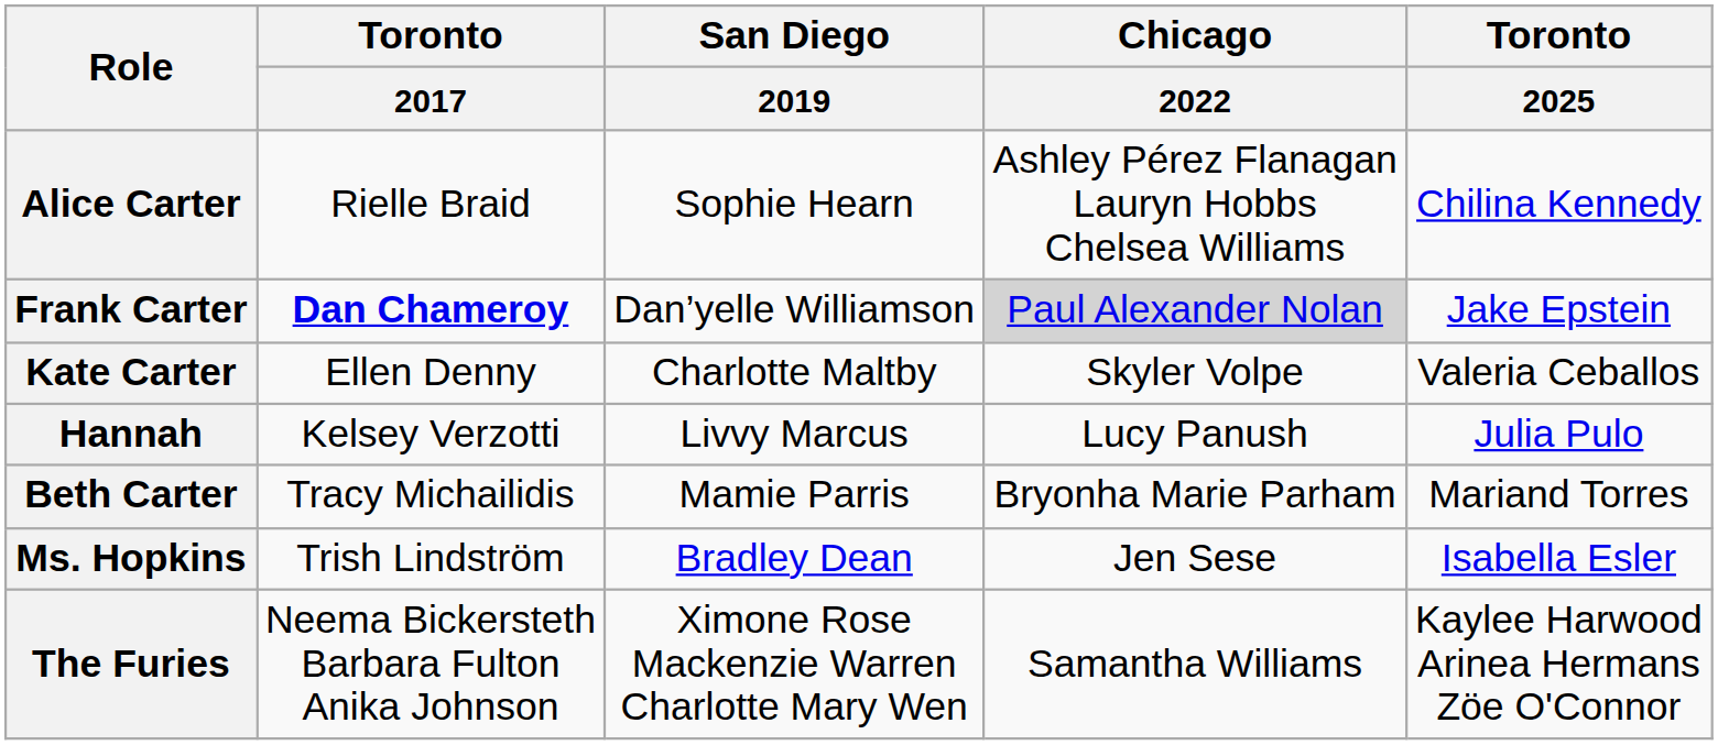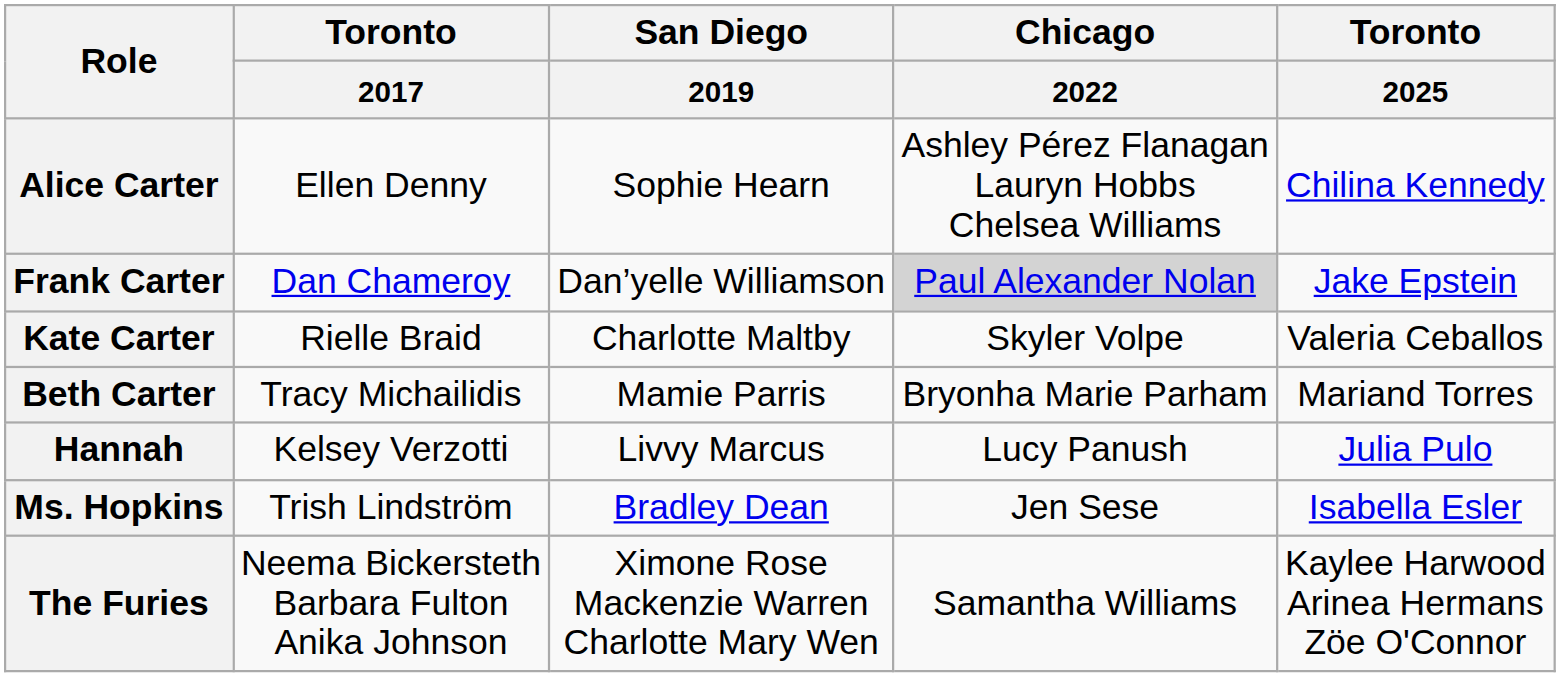Alice Carter | Toronto / 2017: Rielle Braid -> Ellen Denny
Frank Carter | Toronto / 2017: bold -> normal
Kate Carter | Toronto / 2017: Ellen Denny -> Rielle Braid
rows swapped: Hannah <-> Beth Carter
